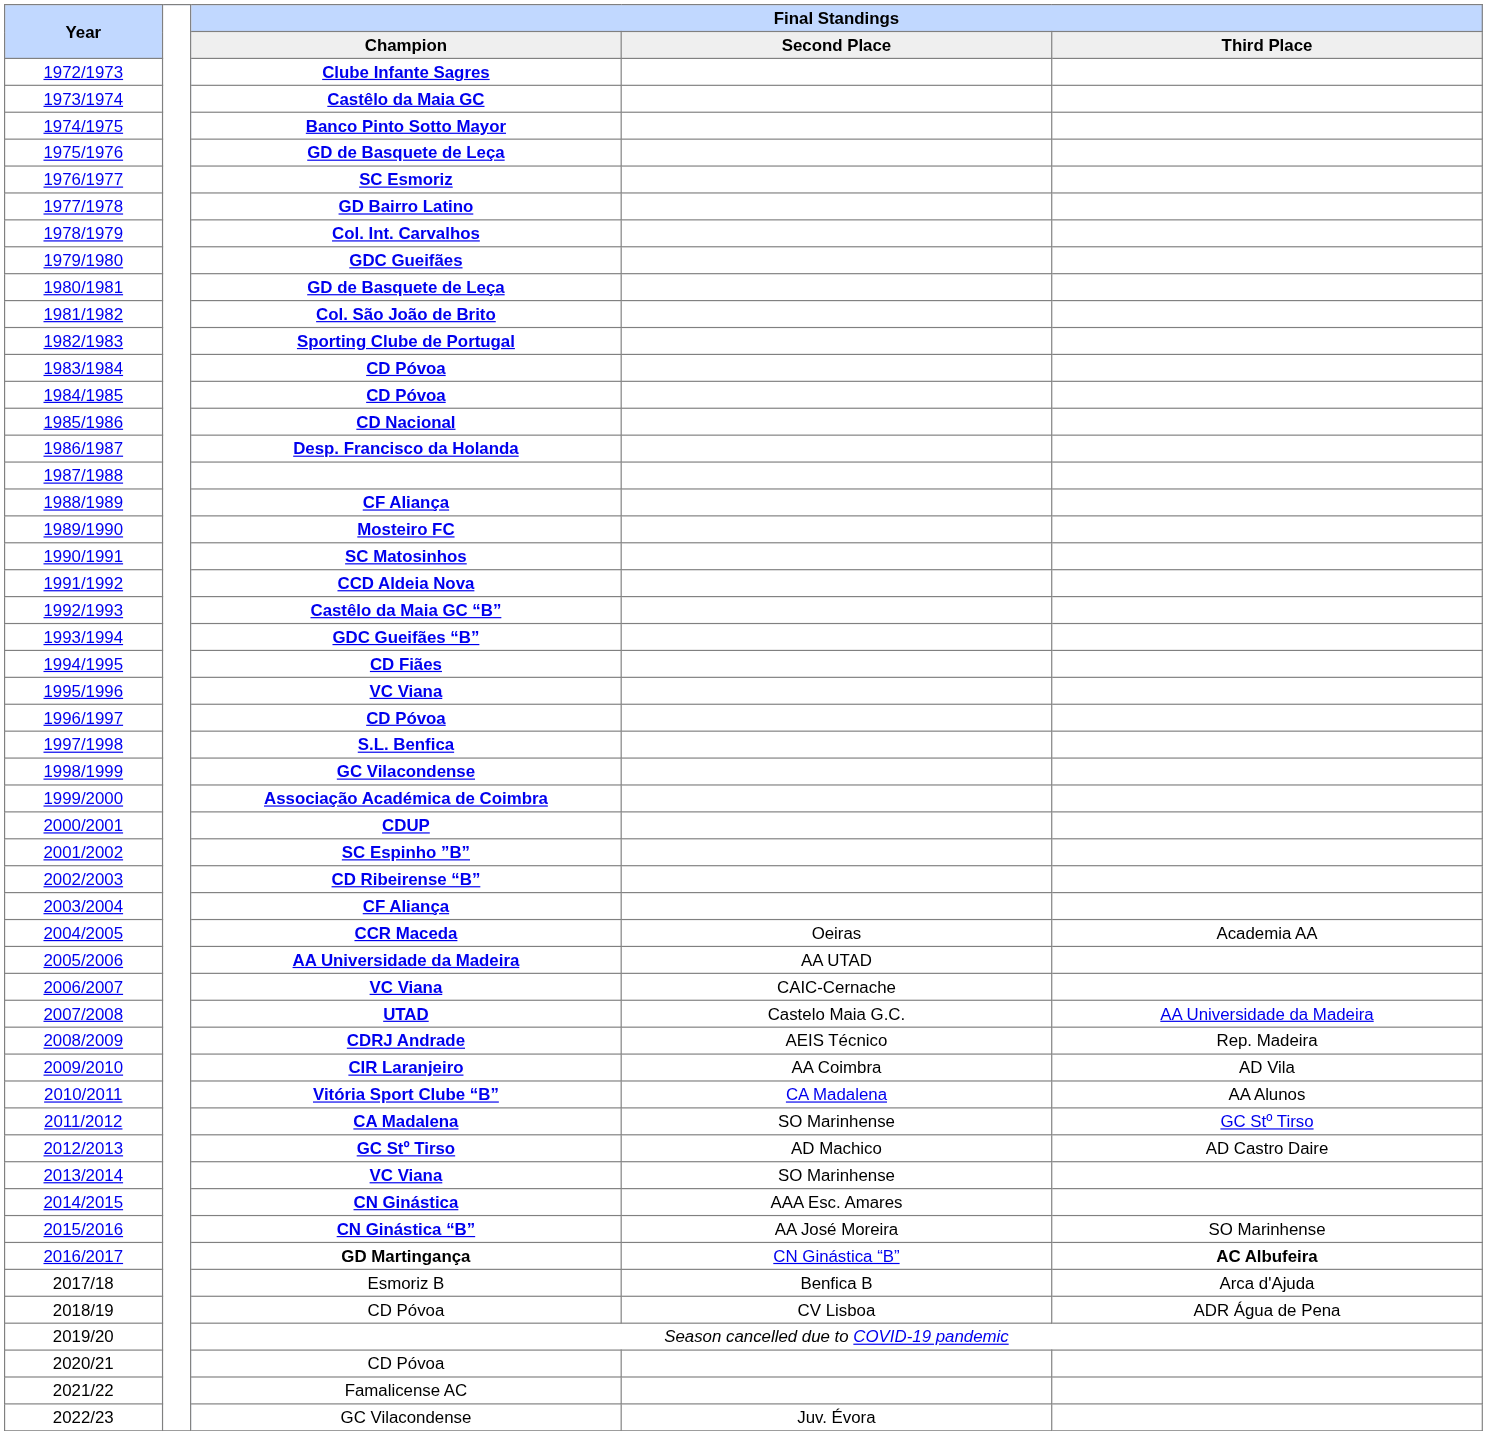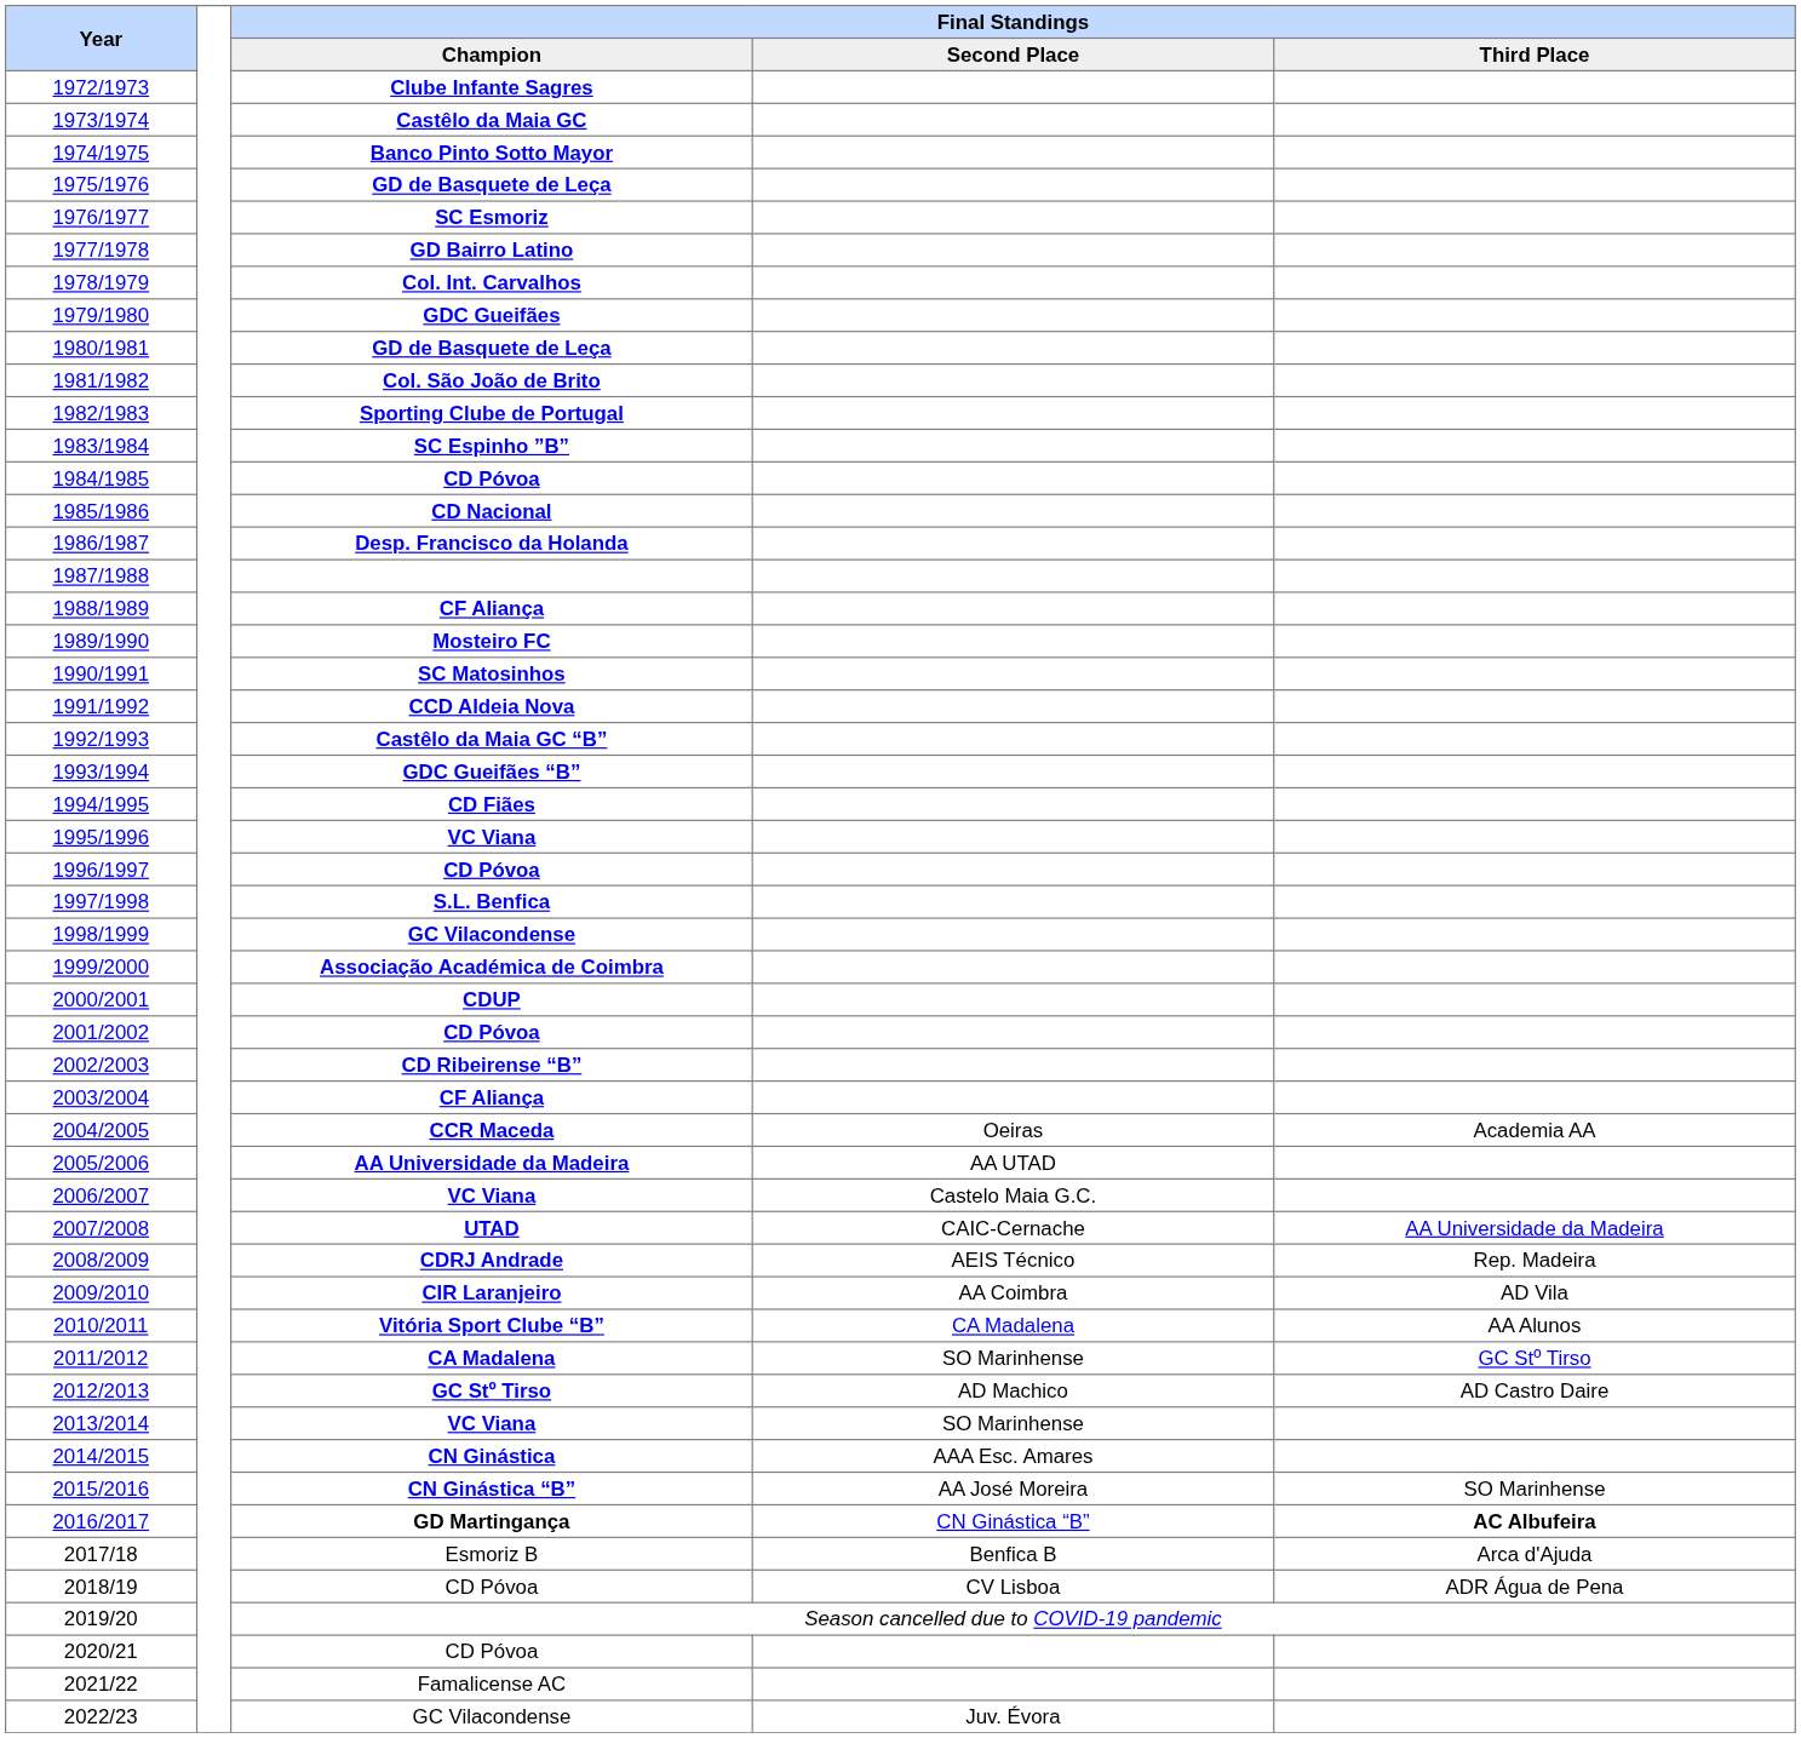1983/1984 | Final Standings / Champion: CD Póvoa -> SC Espinho ”B”
2001/2002 | Final Standings / Champion: SC Espinho ”B” -> CD Póvoa
2006/2007 | Final Standings / Second Place: CAIC-Cernache -> Castelo Maia G.C.
2007/2008 | Final Standings / Second Place: Castelo Maia G.C. -> CAIC-Cernache
